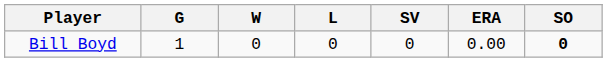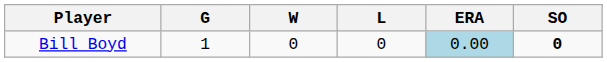- column: SV | 0
Bill Boyd | ERA: no background -> lightblue background
